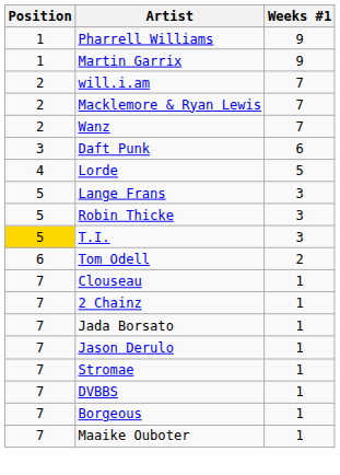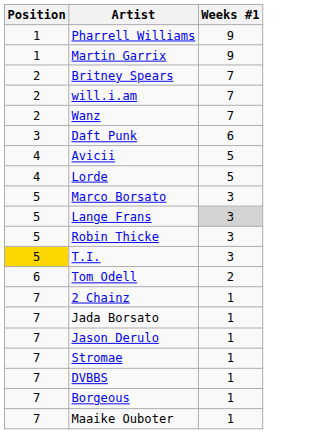+ row: 2 | Britney Spears | 7
- row: 2 | Macklemore & Ryan Lewis | 7
+ row: 4 | Avicii | 5
+ row: 5 | Marco Borsato | 3
Lange Frans | Weeks #1: no background -> lightgrey background
- row: 7 | Clouseau | 1
